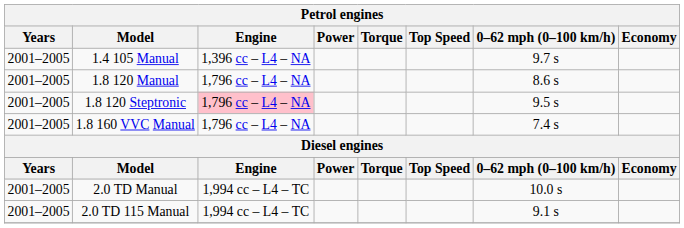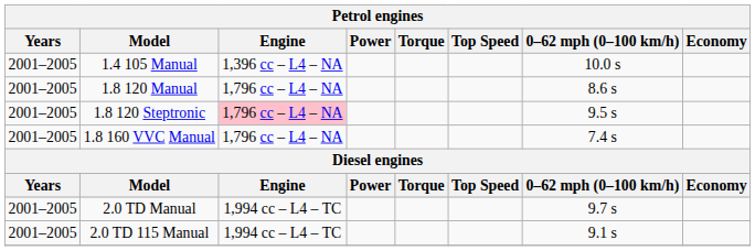1.4 105 Manual | 0–62 mph (0–100 km/h): 9.7 s -> 10.0 s
2.0 TD Manual | 0–62 mph (0–100 km/h): 10.0 s -> 9.7 s
